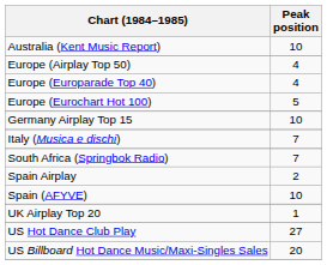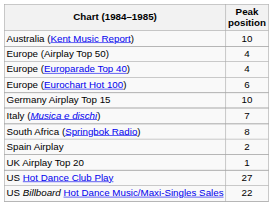Europe (Eurochart Hot 100) | Peak position: 5 -> 6
South Africa (Springbok Radio) | Peak position: 7 -> 8
- row: Spain (AFYVE) | 10
US Billboard Hot Dance Music/Maxi-Singles Sales | Peak position: 20 -> 22
